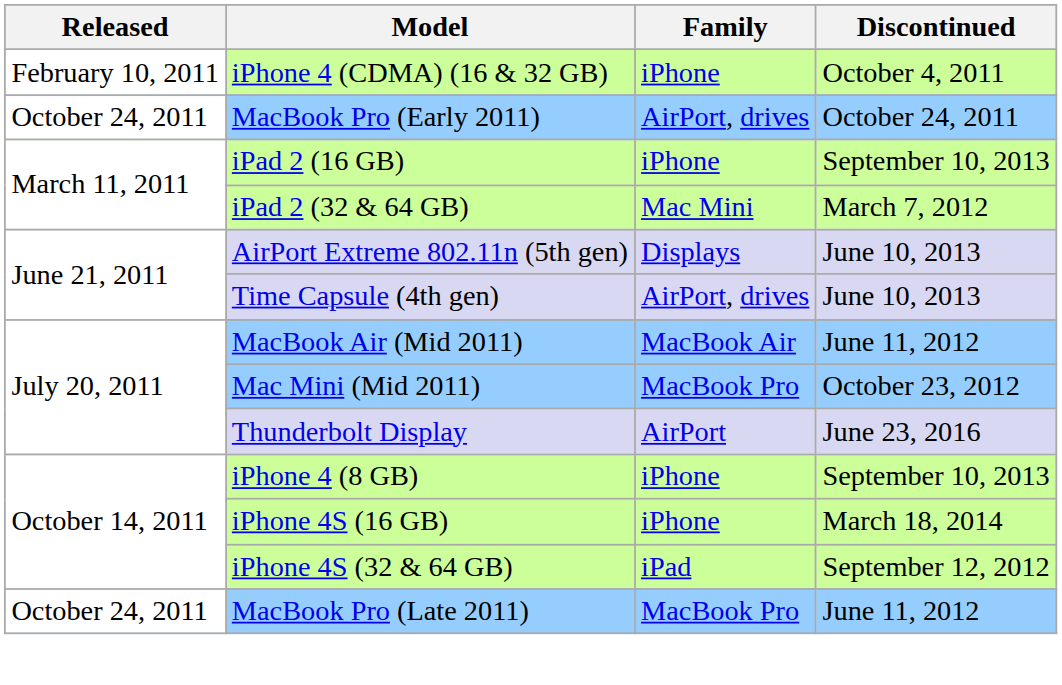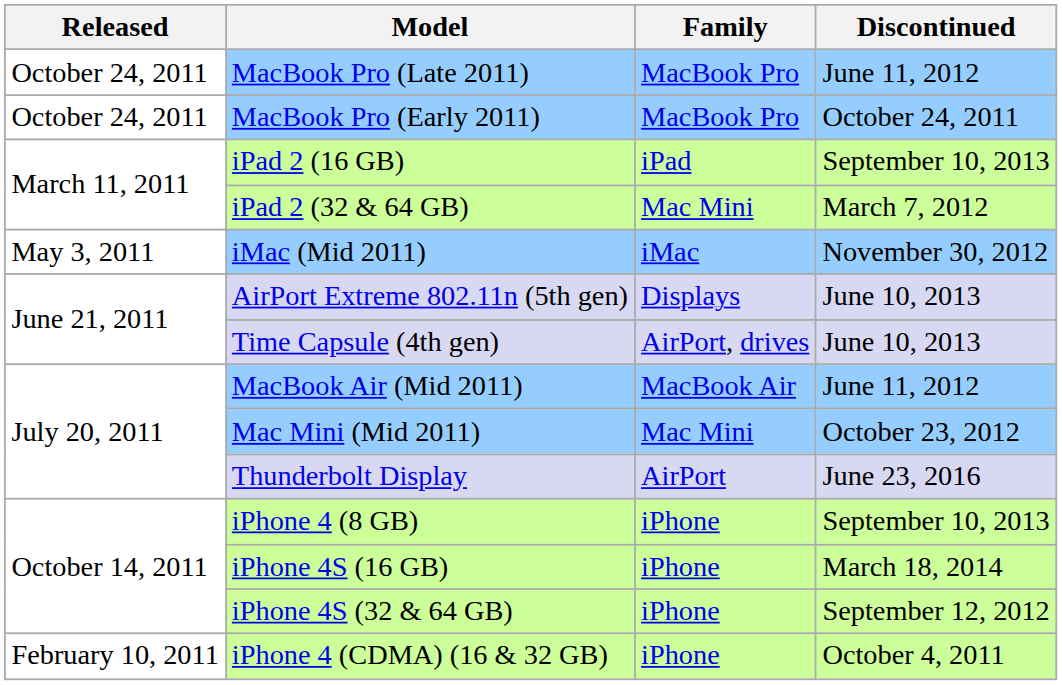rows swapped: iPhone 4 (CDMA) (16 & 32 GB) <-> MacBook Pro (Late 2011)
MacBook Pro (Early 2011) | Family: AirPort, drives -> MacBook Pro
iPad 2 (16 GB) | Family: iPhone -> iPad
+ row: May 3, 2011 | iMac (Mid 2011) | iMac | November 30, 2012
Mac Mini (Mid 2011) | Family: MacBook Pro -> Mac Mini
iPhone 4S (32 & 64 GB) | Family: iPad -> iPhone
